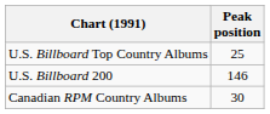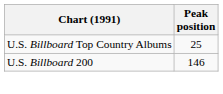- row: Canadian RPM Country Albums | 30
